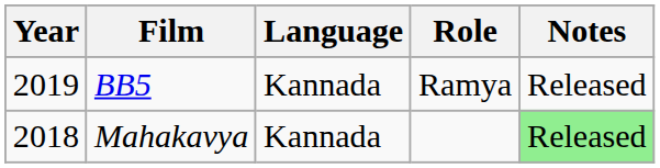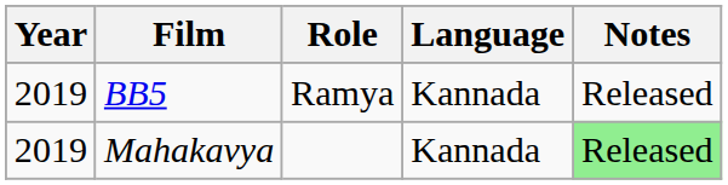columns swapped: Role <-> Language
Mahakavya | Year: 2018 -> 2019
